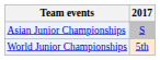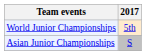rows swapped: Asian Junior Championships <-> World Junior Championships
